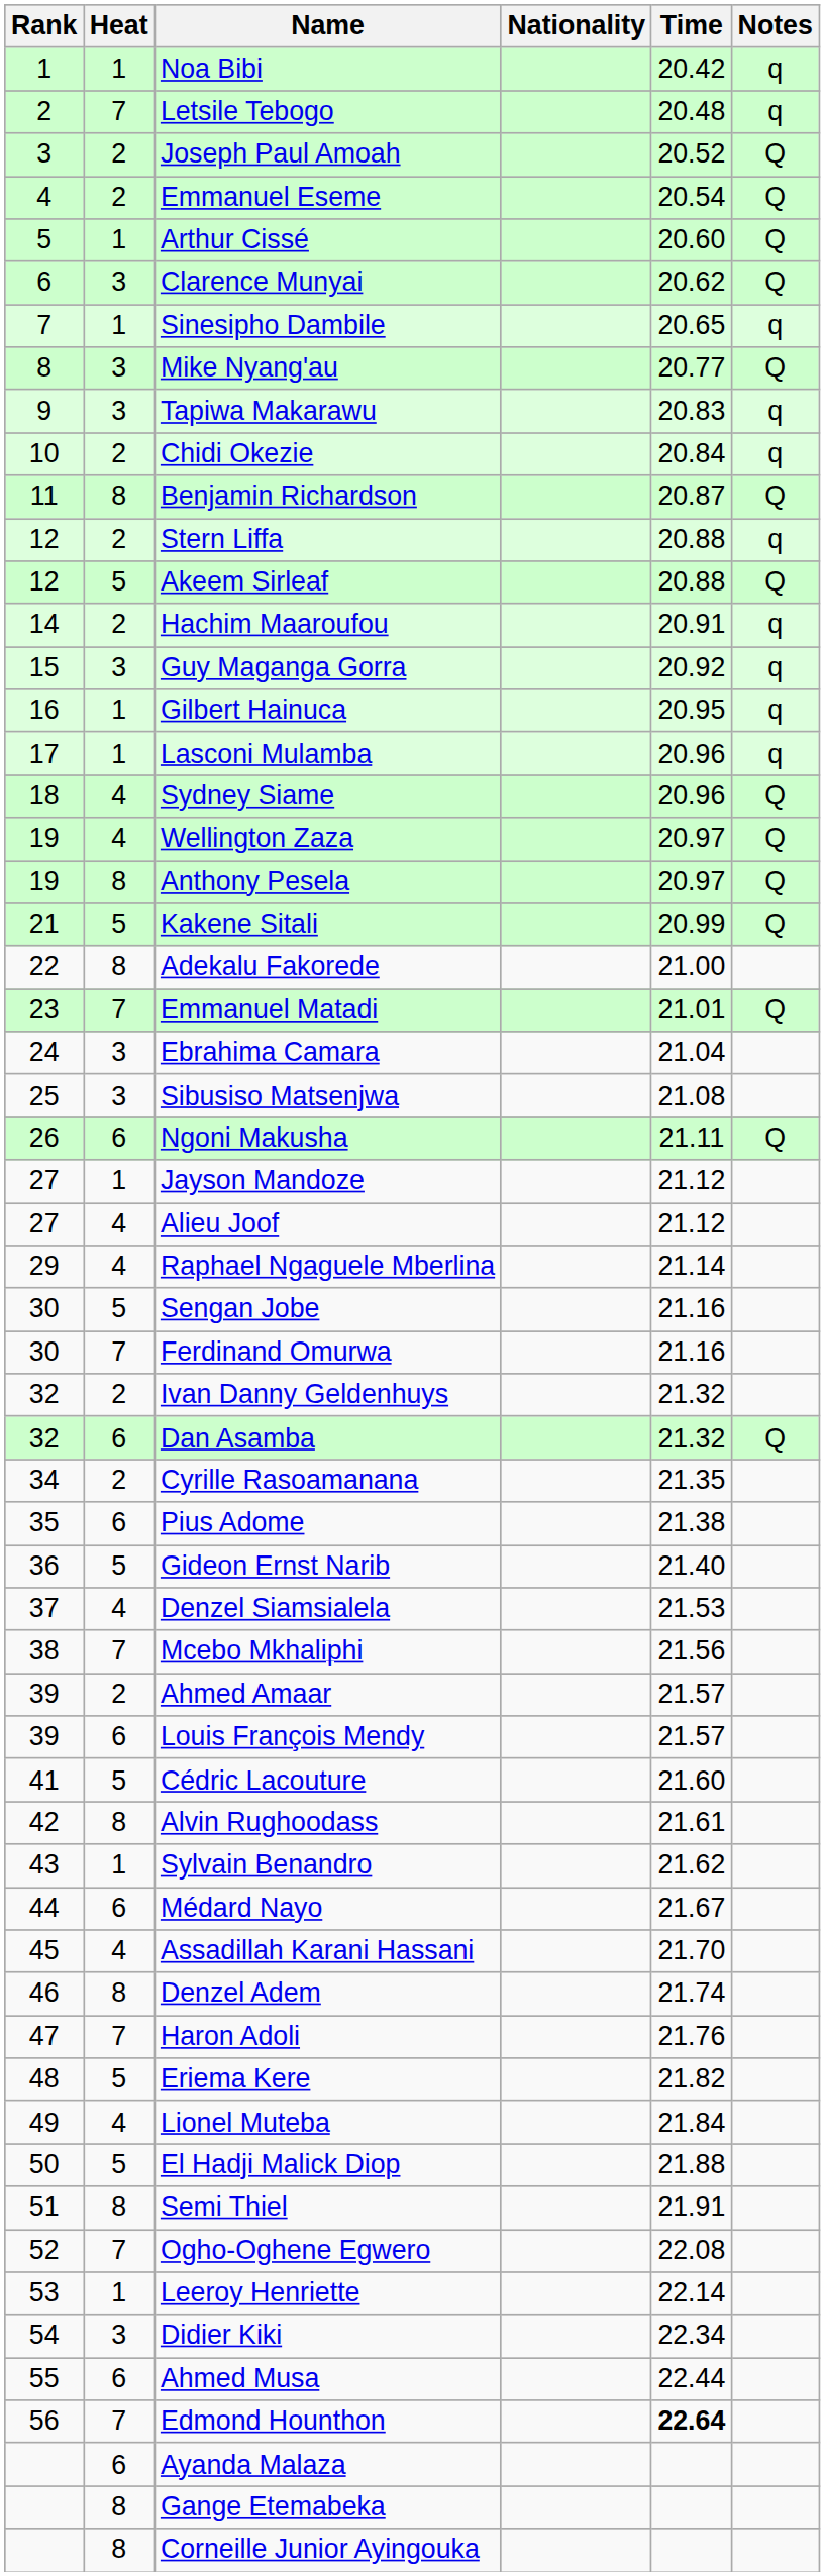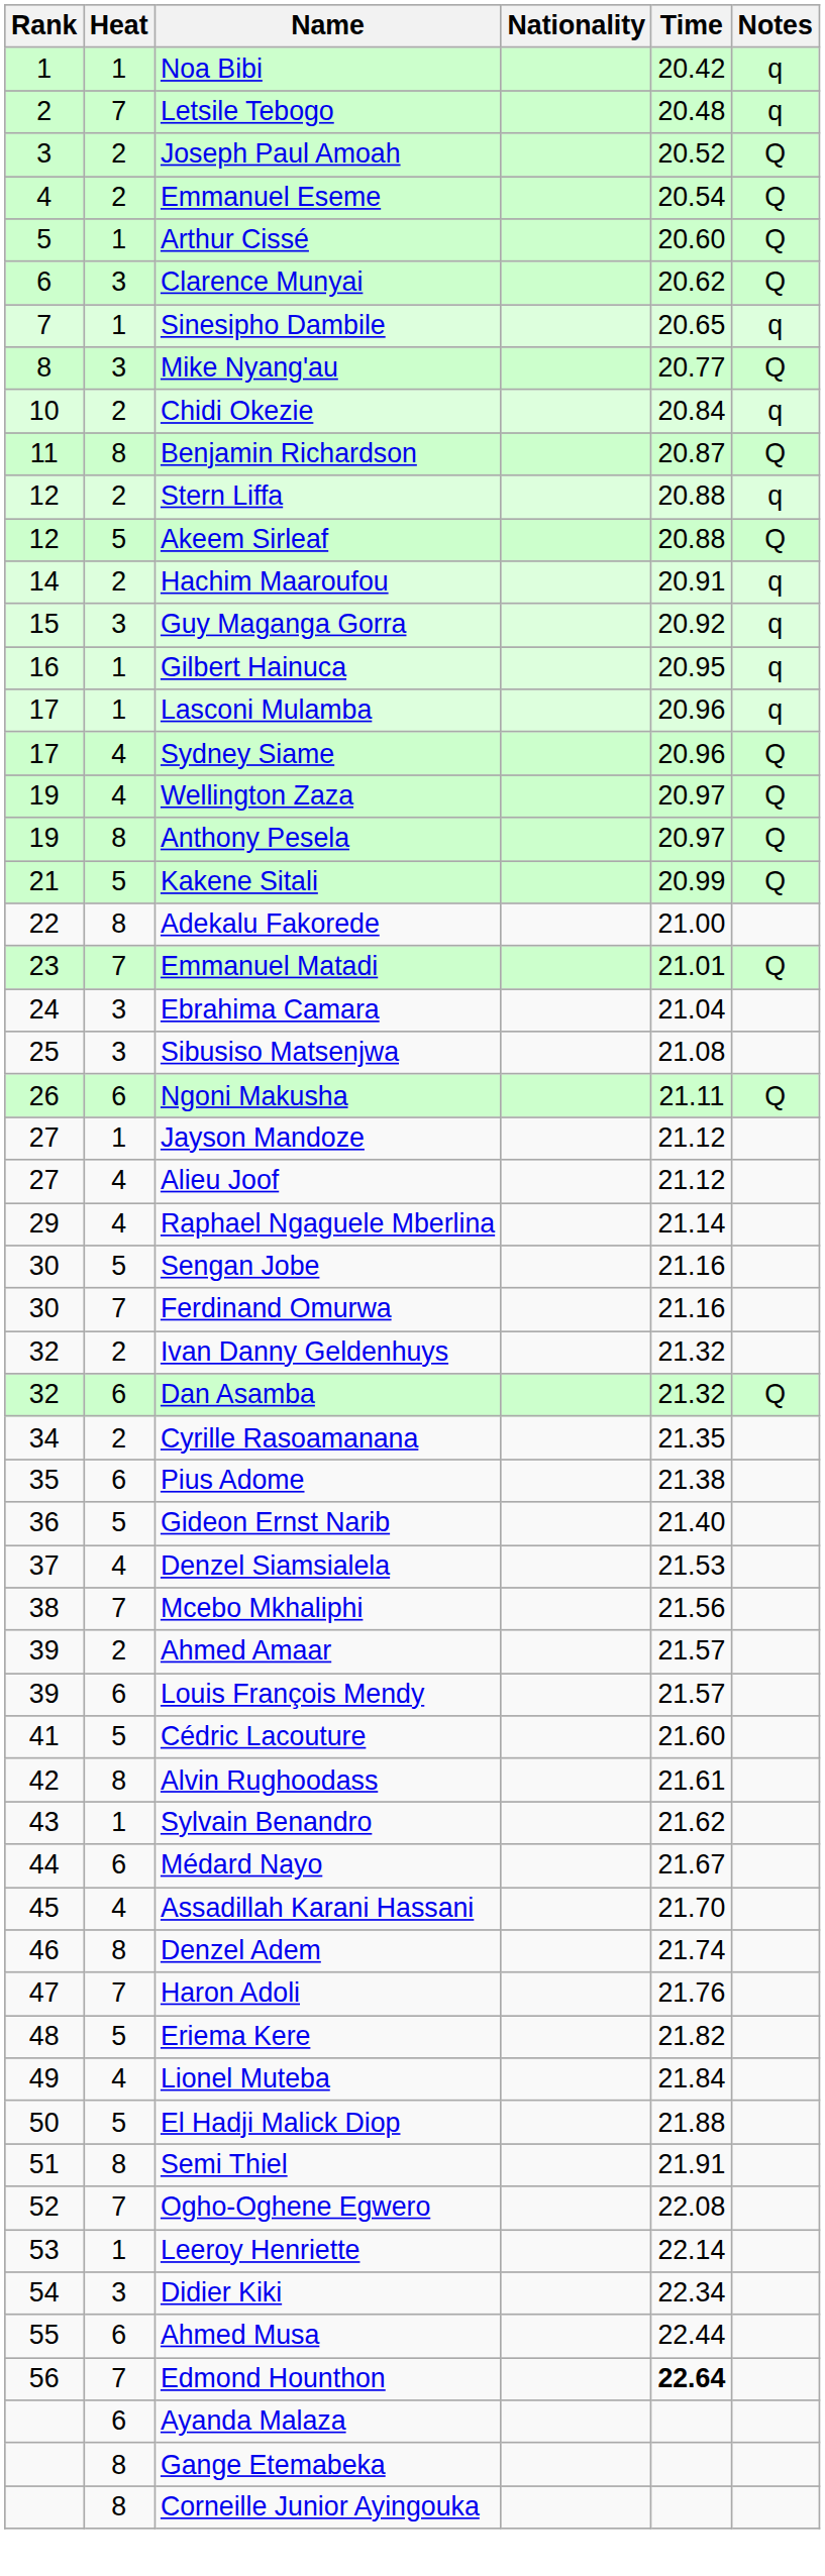- row: 9 | 3 | Tapiwa Makarawu | 20.83 | q
Sydney Siame | Rank: 18 -> 17
